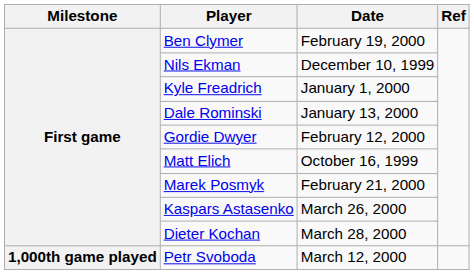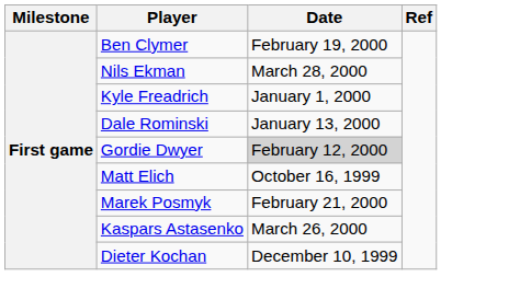Nils Ekman | Date: December 10, 1999 -> March 28, 2000
Gordie Dwyer | Date: no background -> lightgrey background
Dieter Kochan | Date: March 28, 2000 -> December 10, 1999
- row: 1,000th game played | Petr Svoboda | March 12, 2000
